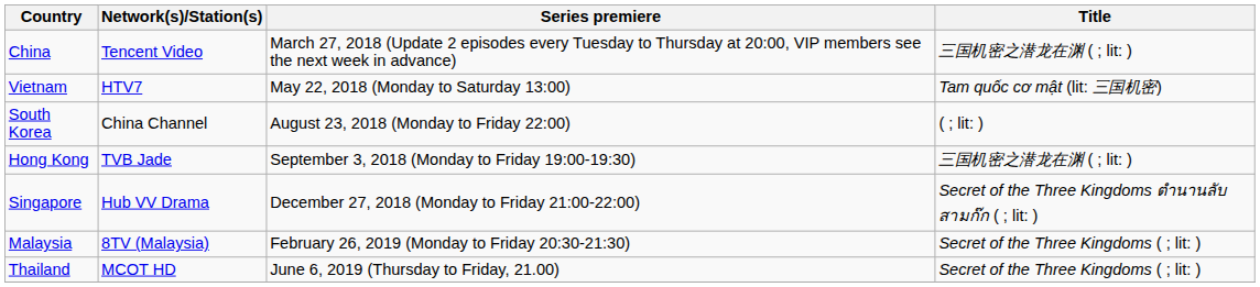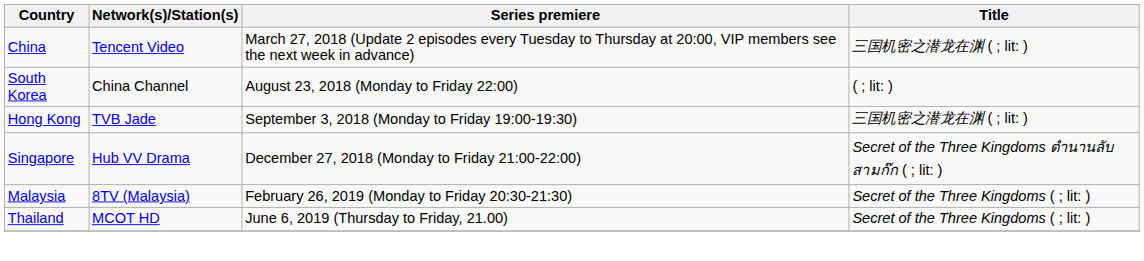- row: Vietnam | HTV7 | May 22, 2018 (Monday to Saturday 13:00) | Tam quốc cơ mật (lit: 三国机密)
